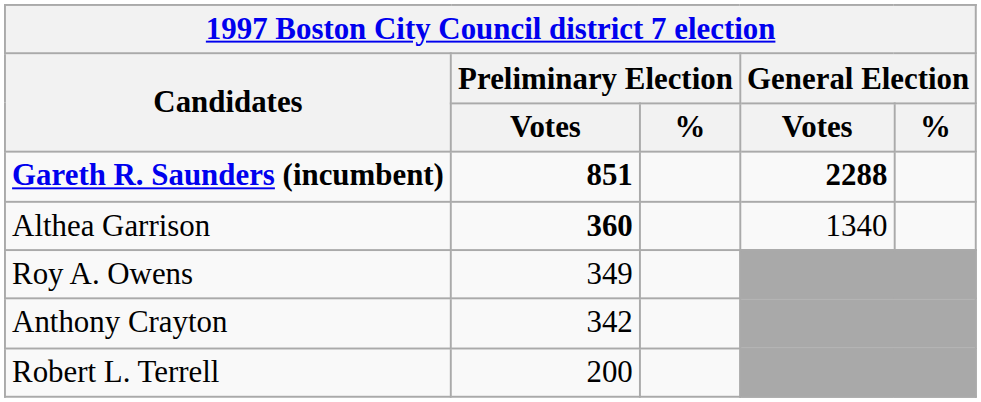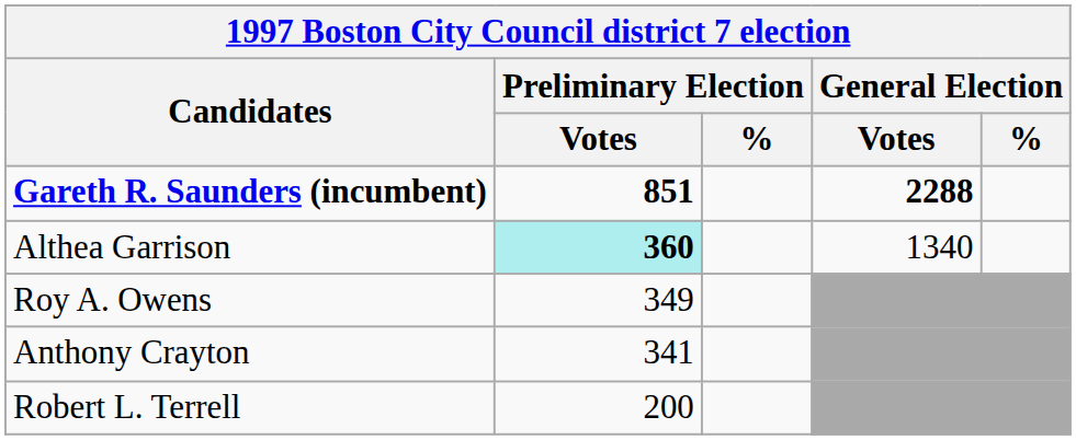Althea Garrison | Preliminary Election / Votes: no background -> paleturquoise background
Anthony Crayton | Preliminary Election / Votes: 342 -> 341
